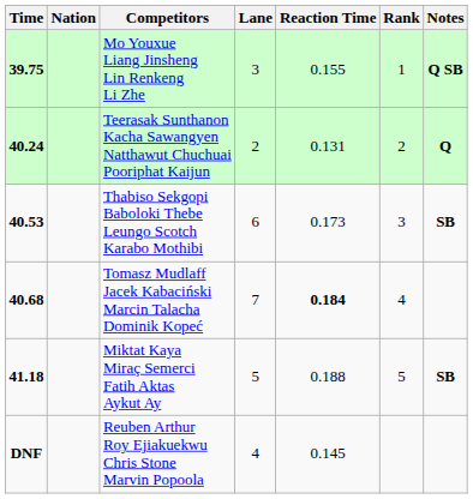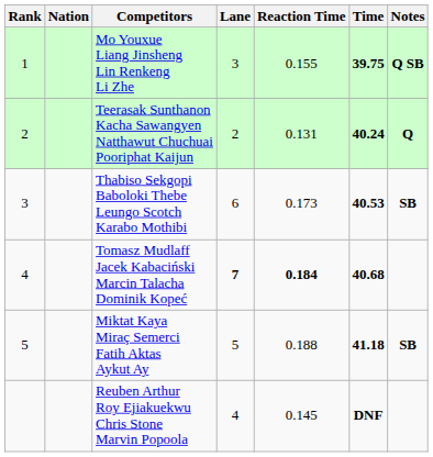columns swapped: Rank <-> Time
Tomasz Mudlaff Jacek Kabaciński Marcin Talacha Dominik Kopeć | Lane: normal -> bold
